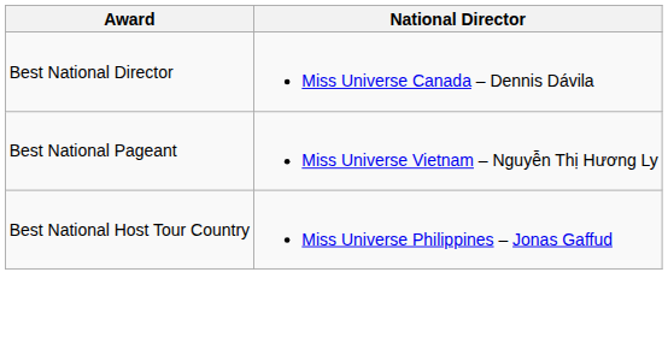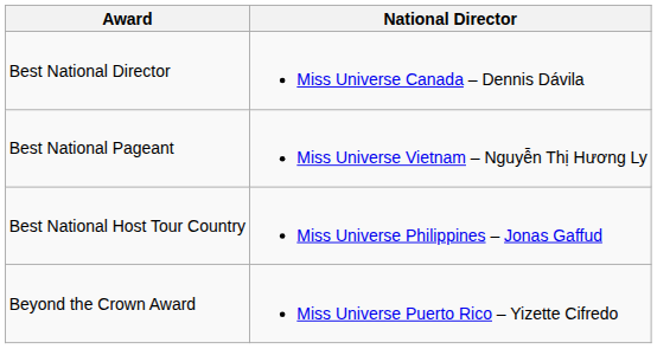+ row: Beyond the Crown Award | Miss Universe Puerto Rico – Yizette Cifredo
